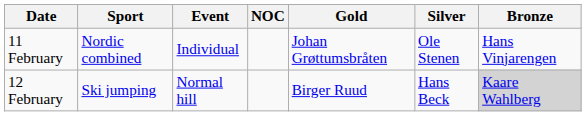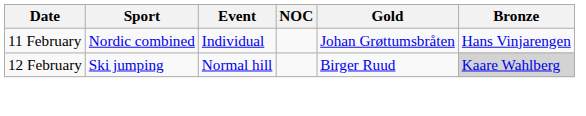- column: Silver | Ole Stenen | Hans Beck
